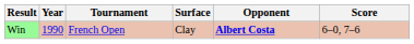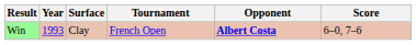columns swapped: Tournament <-> Surface
Win | Year: 1990 -> 1993
